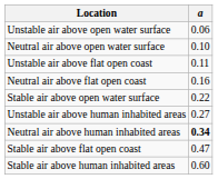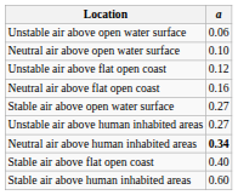Unstable air above flat open coast | a: 0.11 -> 0.12
Stable air above open water surface | a: 0.22 -> 0.27
Stable air above flat open coast | a: 0.47 -> 0.40
